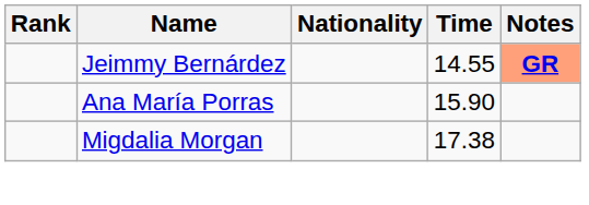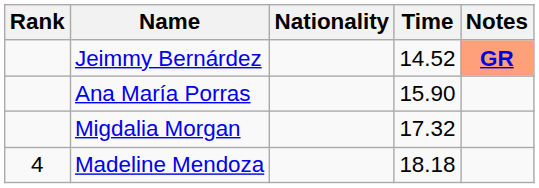Jeimmy Bernárdez | Time: 14.55 -> 14.52
Migdalia Morgan | Time: 17.38 -> 17.32
+ row: 4 | Madeline Mendoza | 18.18
